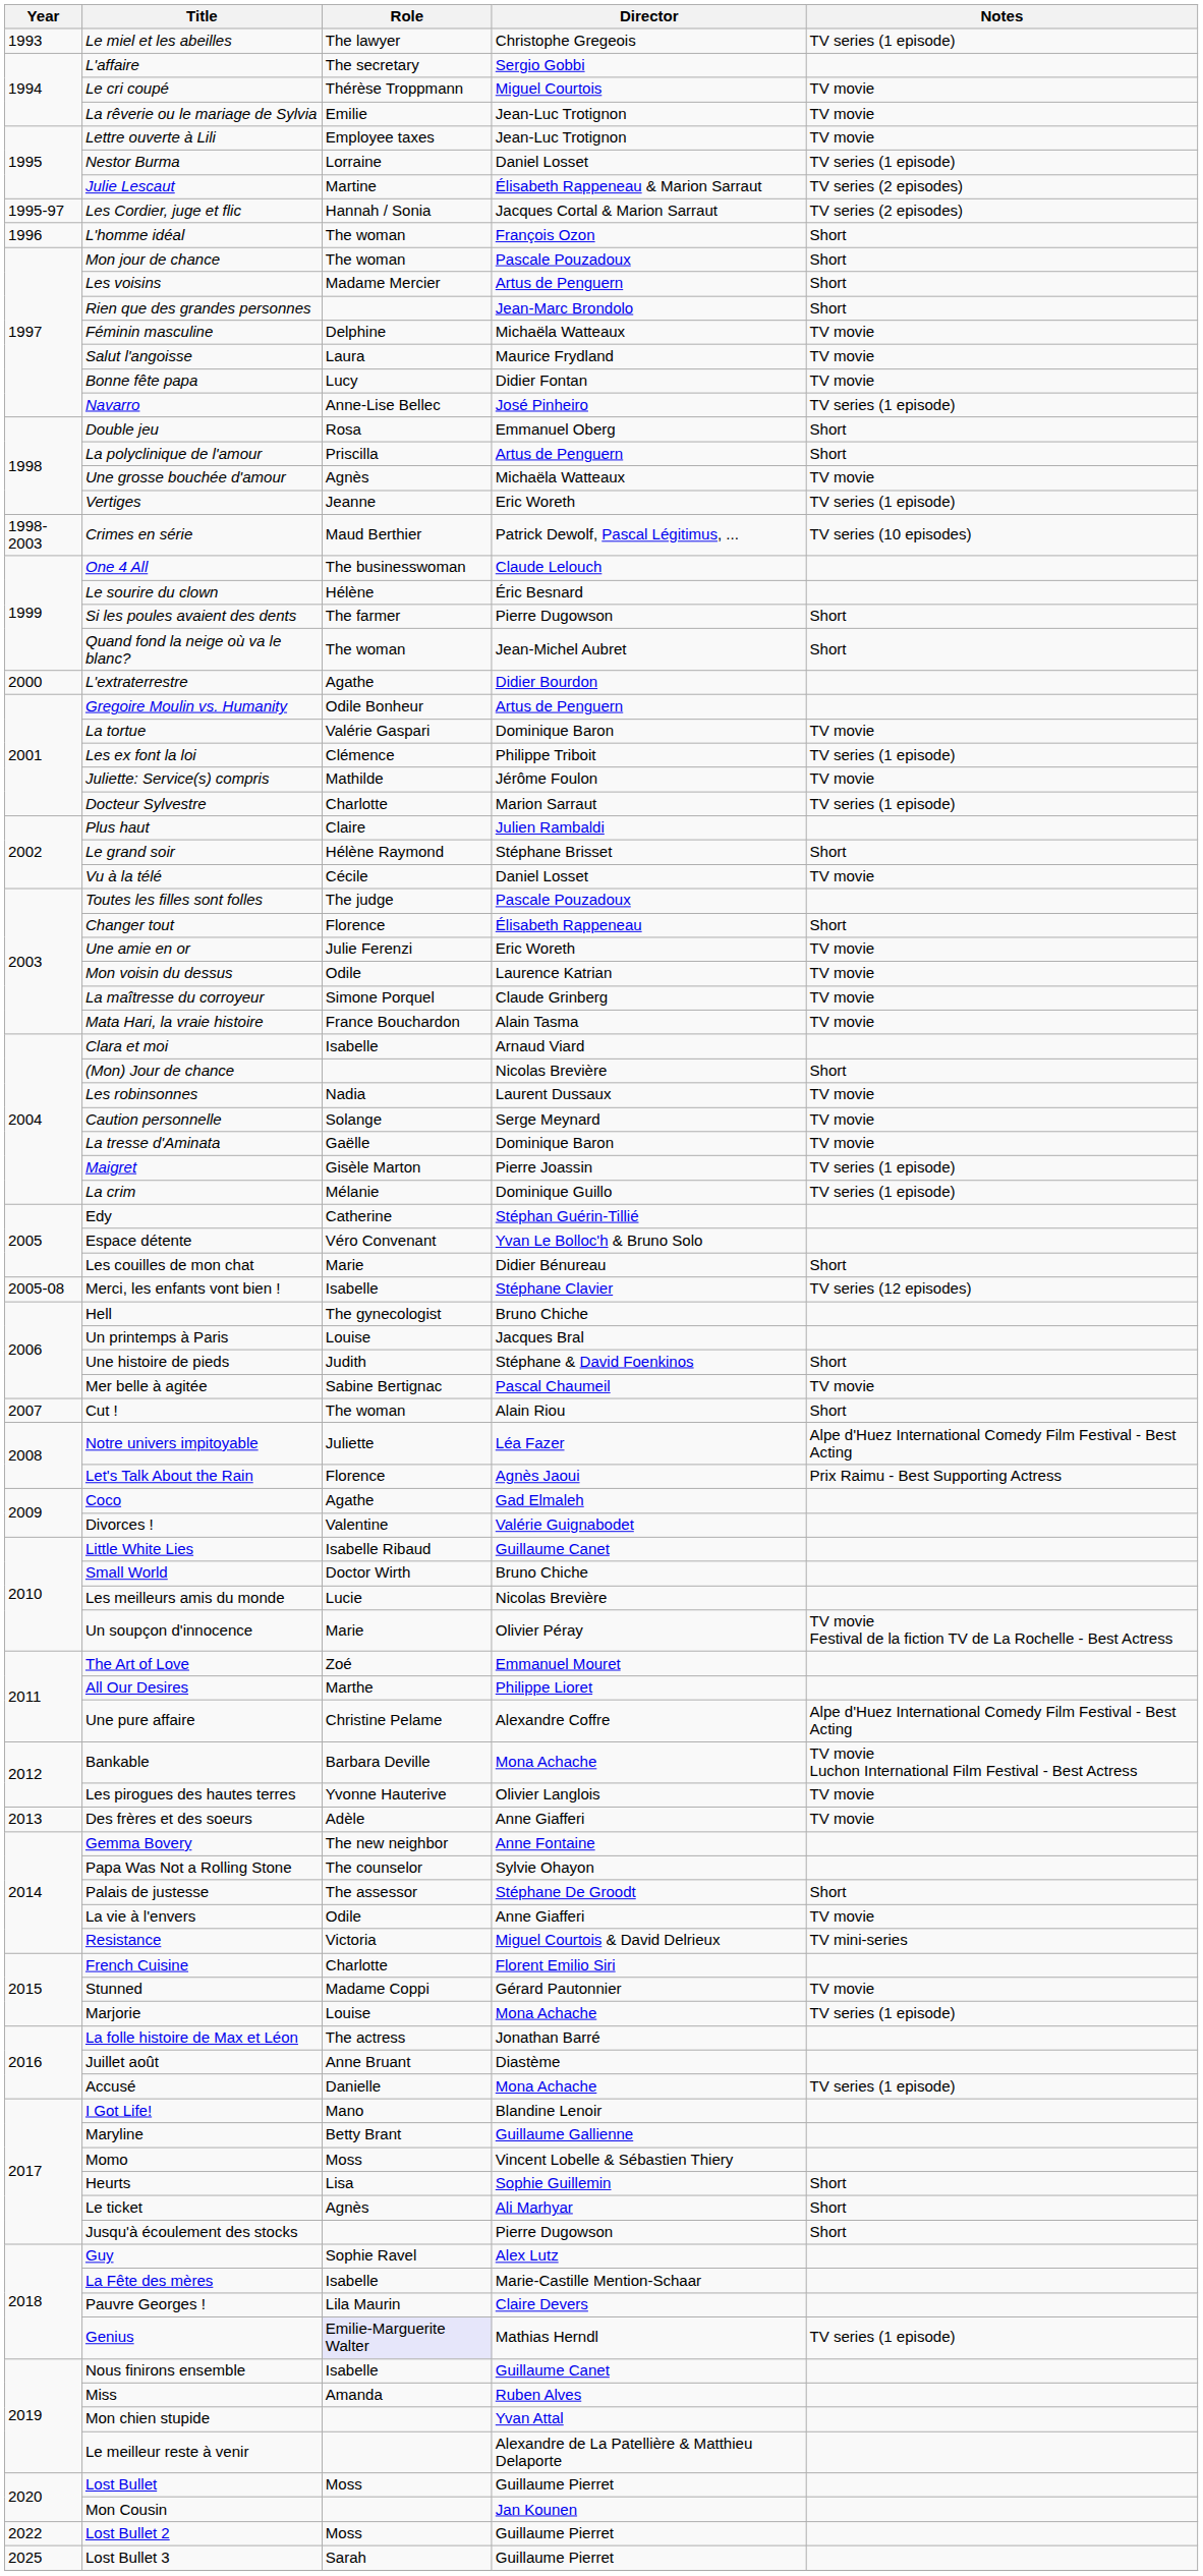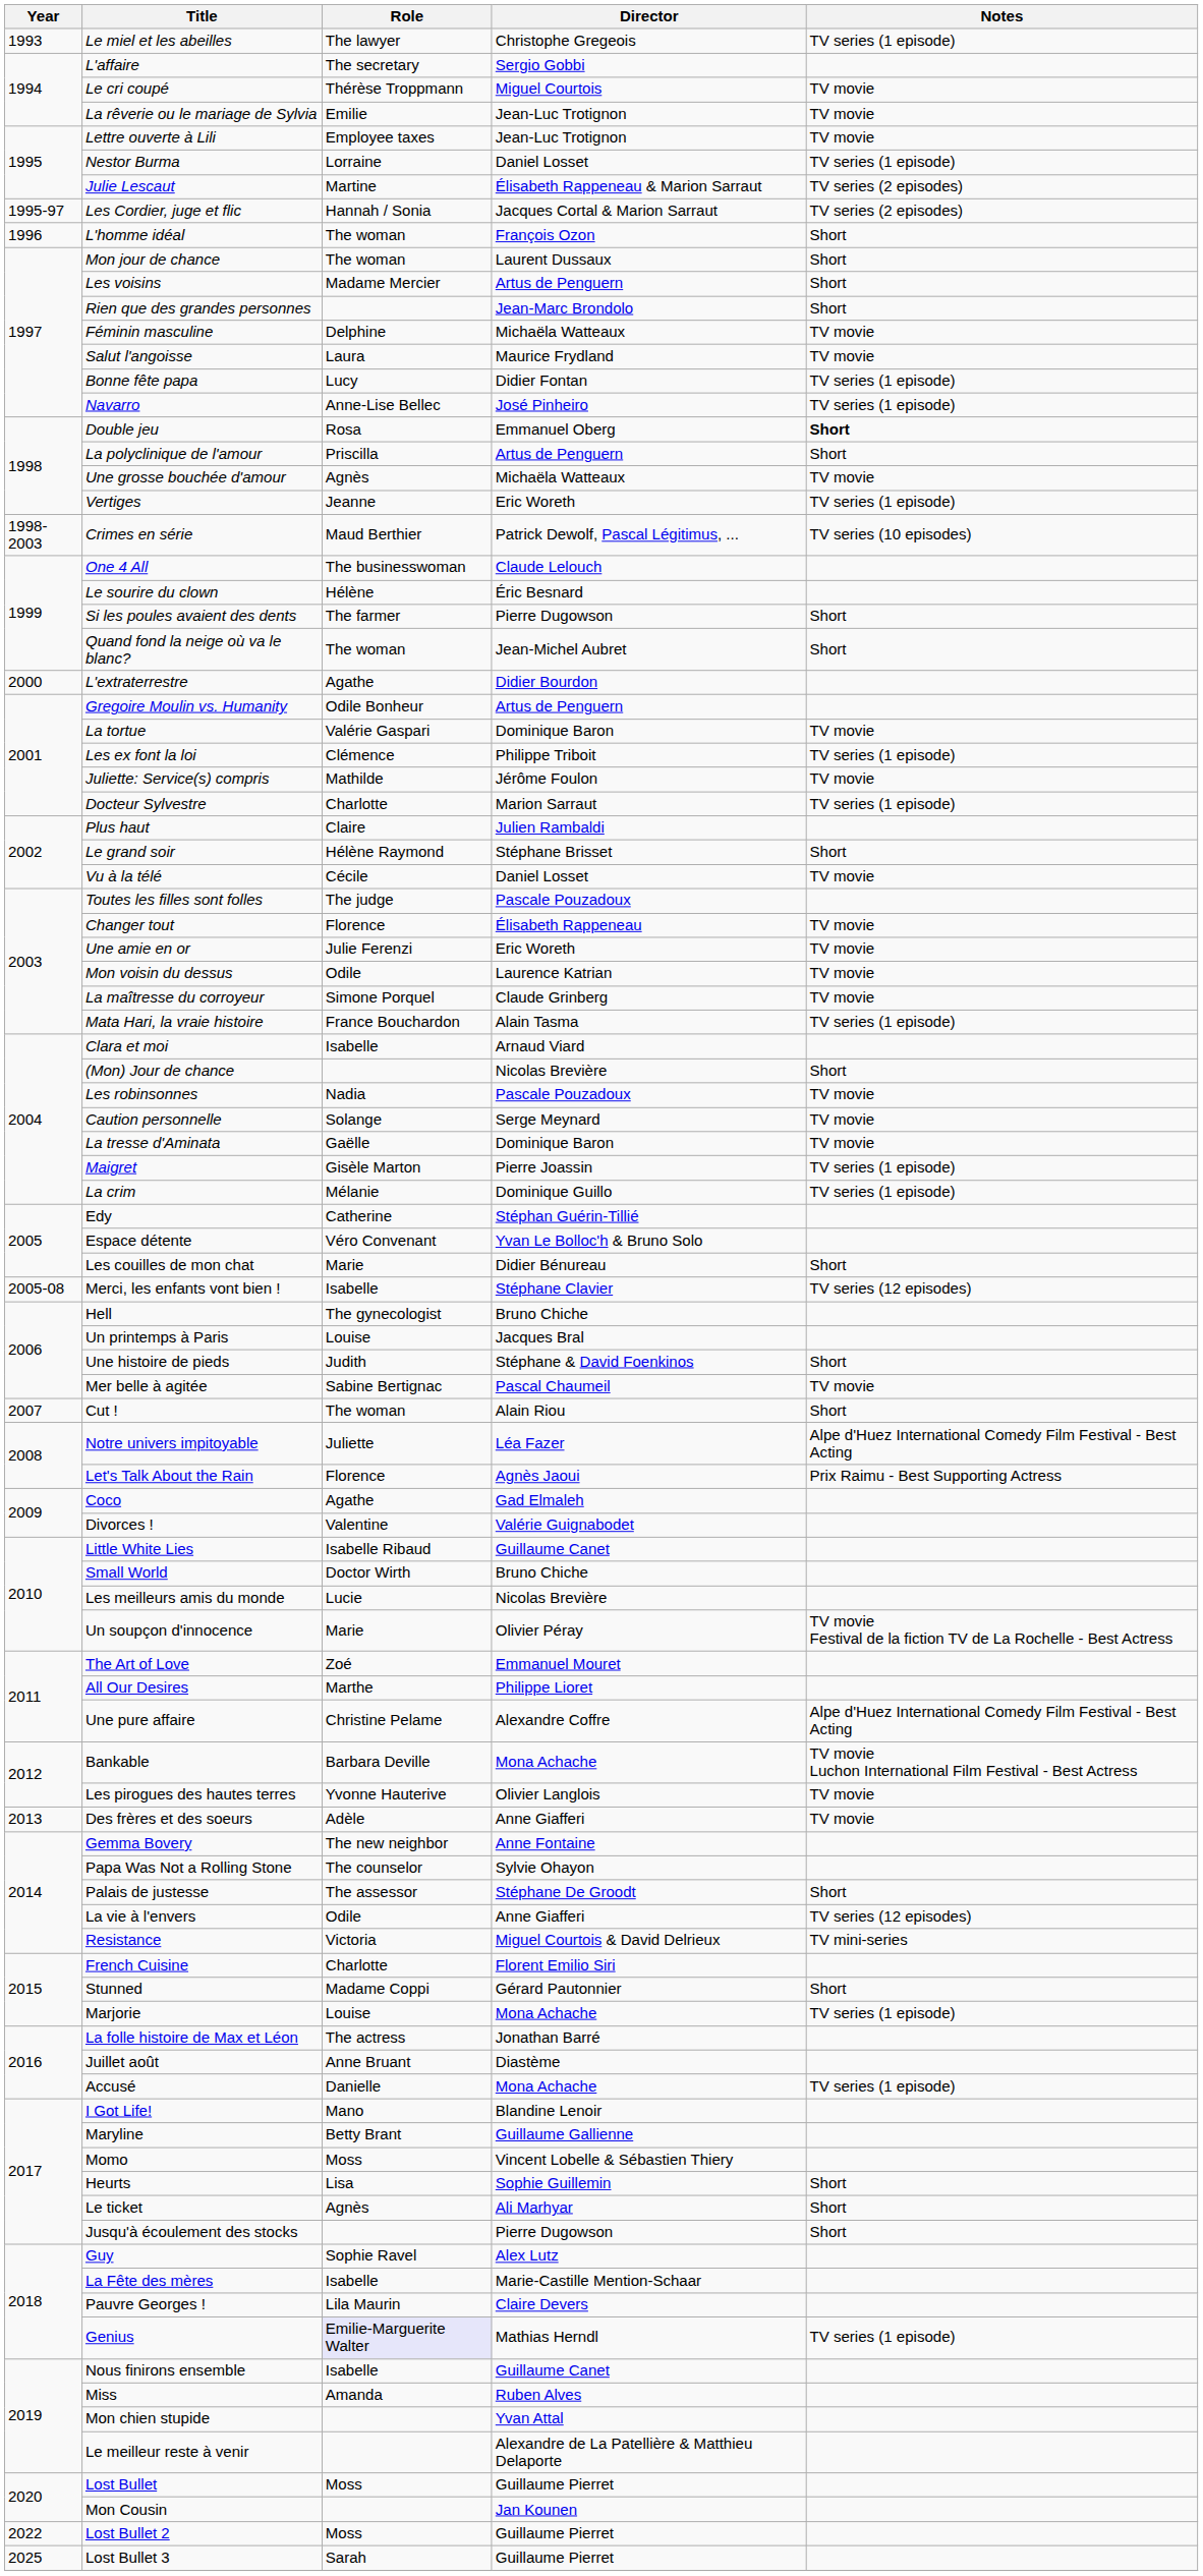Mon jour de chance | Director: Pascale Pouzadoux -> Laurent Dussaux
Bonne fête papa | Notes: TV movie -> TV series (1 episode)
Double jeu | Notes: normal -> bold
Changer tout | Notes: Short -> TV movie
Mata Hari, la vraie histoire | Notes: TV movie -> TV series (1 episode)
Les robinsonnes | Director: Laurent Dussaux -> Pascale Pouzadoux
La vie à l'envers | Notes: TV movie -> TV series (12 episodes)
Stunned | Notes: TV movie -> Short
